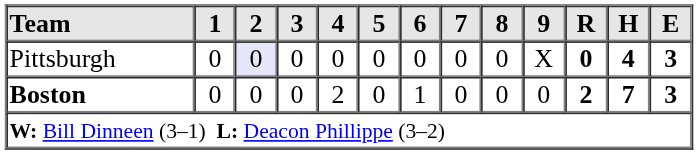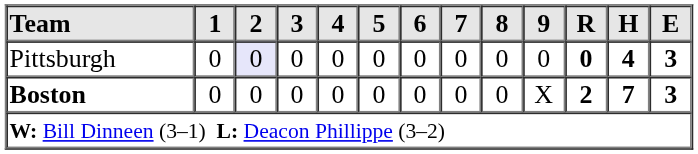Pittsburgh | 9: X -> 0
Boston | 4: 2 -> 0
Boston | 6: 1 -> 0
Boston | 9: 0 -> X
